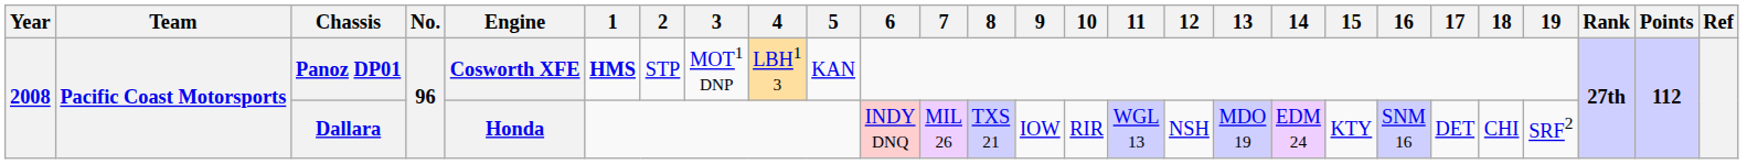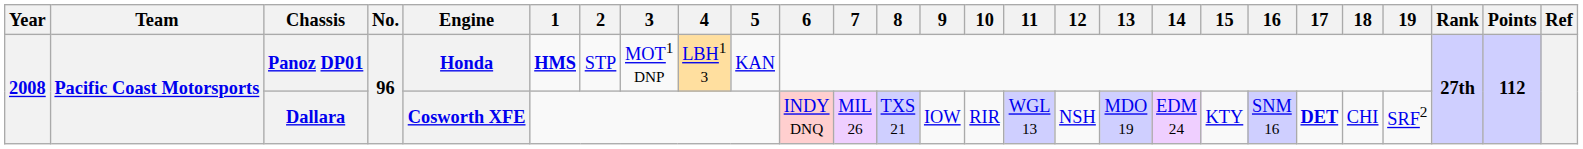Panoz DP01 | Engine: Cosworth XFE -> Honda
Dallara | Engine: Honda -> Cosworth XFE
Dallara | 17: normal -> bold
